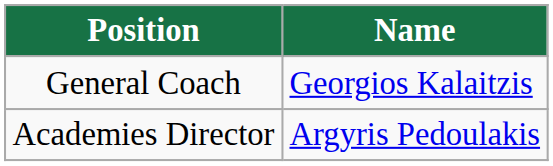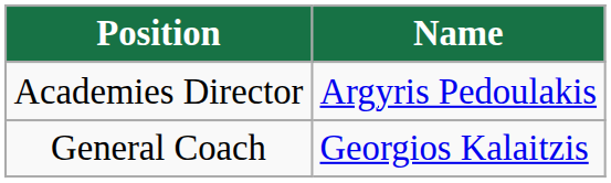rows swapped: Academies Director <-> General Coach
